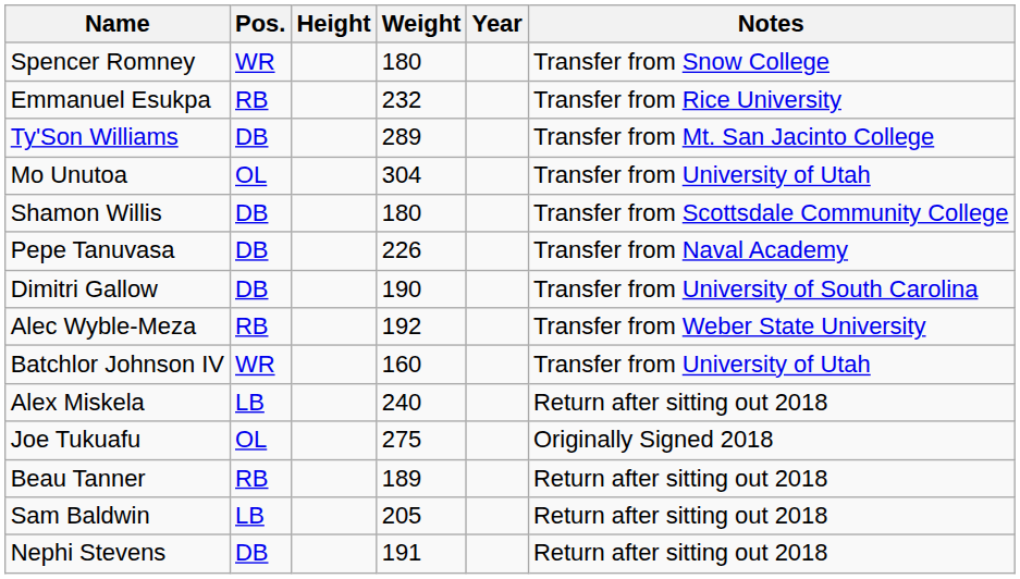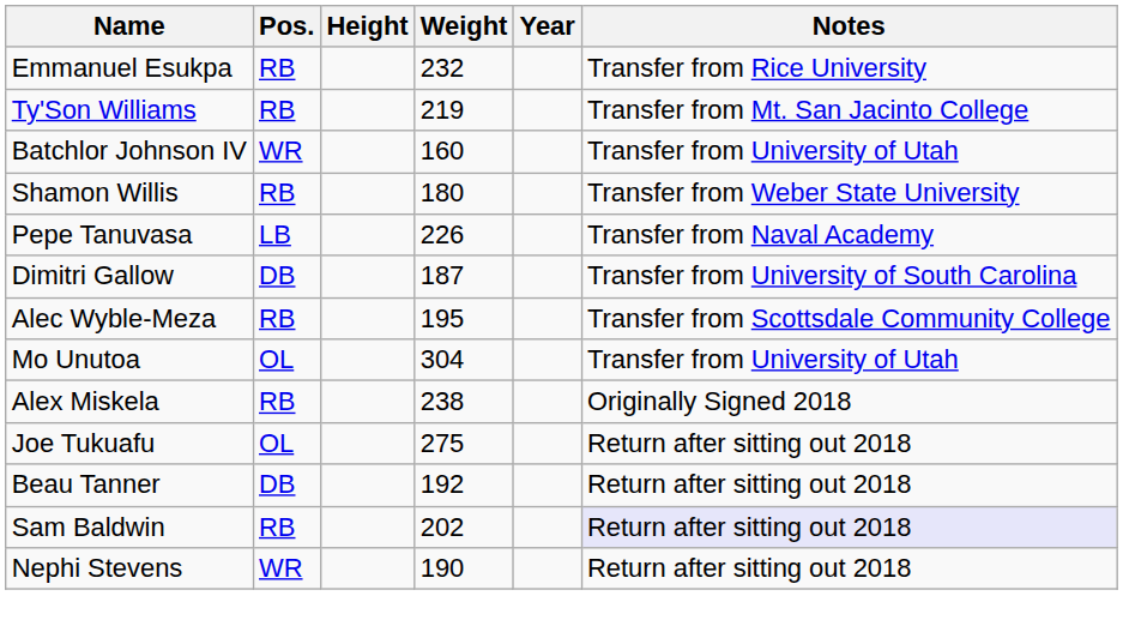- row: Spencer Romney | WR | 180 | Transfer from Snow College
Ty'Son Williams | Pos.: DB -> RB
Ty'Son Williams | Weight: 289 -> 219
rows swapped: Mo Unutoa <-> Batchlor Johnson IV
Shamon Willis | Pos.: DB -> RB
Shamon Willis | Notes: Transfer from Scottsdale Community College -> Transfer from Weber State University
Pepe Tanuvasa | Pos.: DB -> LB
Dimitri Gallow | Weight: 190 -> 187
Alec Wyble-Meza | Weight: 192 -> 195
Alec Wyble-Meza | Notes: Transfer from Weber State University -> Transfer from Scottsdale Community College
Alex Miskela | Pos.: LB -> RB
Alex Miskela | Weight: 240 -> 238
Alex Miskela | Notes: Return after sitting out 2018 -> Originally Signed 2018
Joe Tukuafu | Notes: Originally Signed 2018 -> Return after sitting out 2018
Beau Tanner | Pos.: RB -> DB
Beau Tanner | Weight: 189 -> 192
Sam Baldwin | Pos.: LB -> RB
Sam Baldwin | Weight: 205 -> 202
Sam Baldwin | Notes: no background -> lavender background
Nephi Stevens | Pos.: DB -> WR
Nephi Stevens | Weight: 191 -> 190
